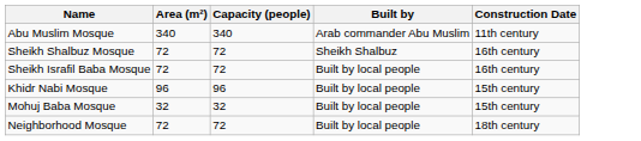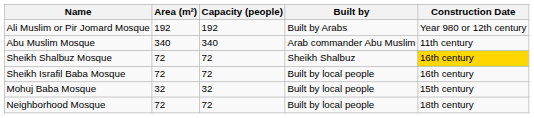+ row: Ali Muslim or Pir Jomard Mosque | 192 | 192 | Built by Arabs | Year 980 or 12th century
Sheikh Shalbuz Mosque | Construction Date: no background -> gold background
- row: Khidr Nabi Mosque | 96 | 96 | Built by local people | 15th century
